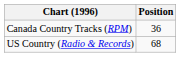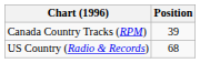Canada Country Tracks (RPM) | Position: 36 -> 39
